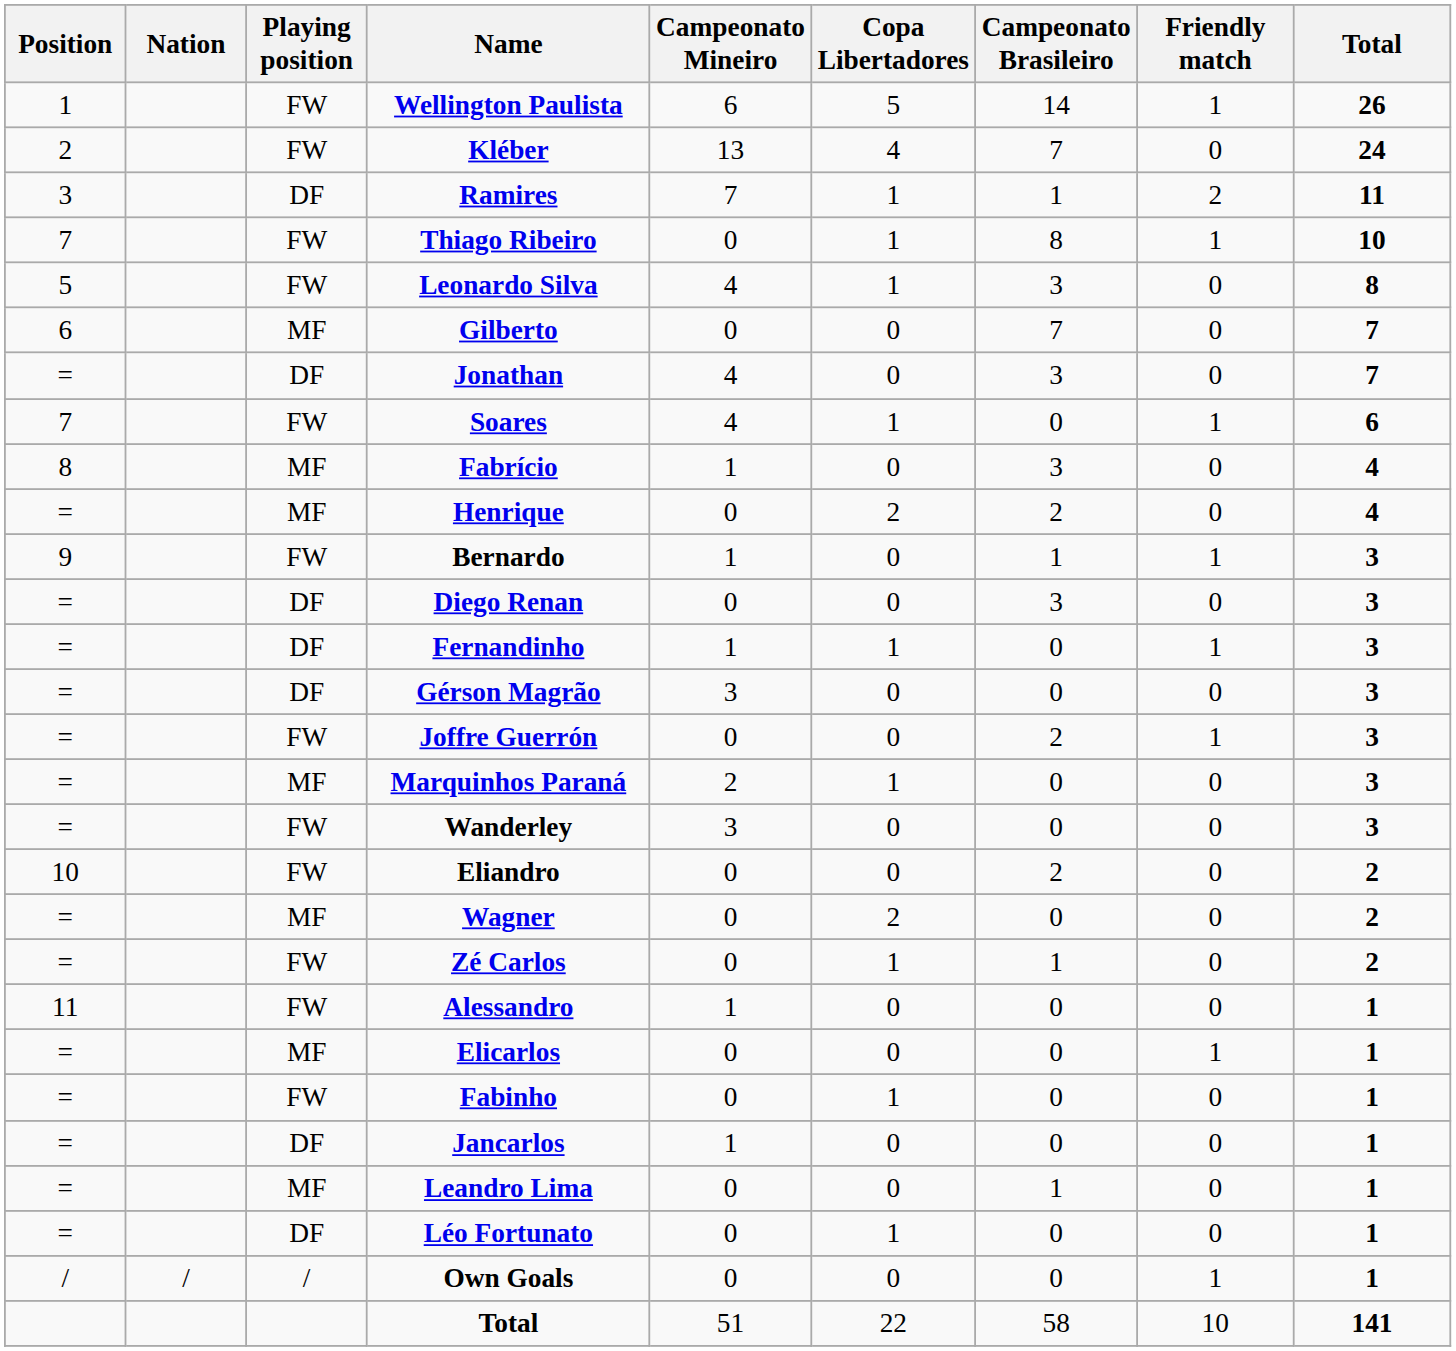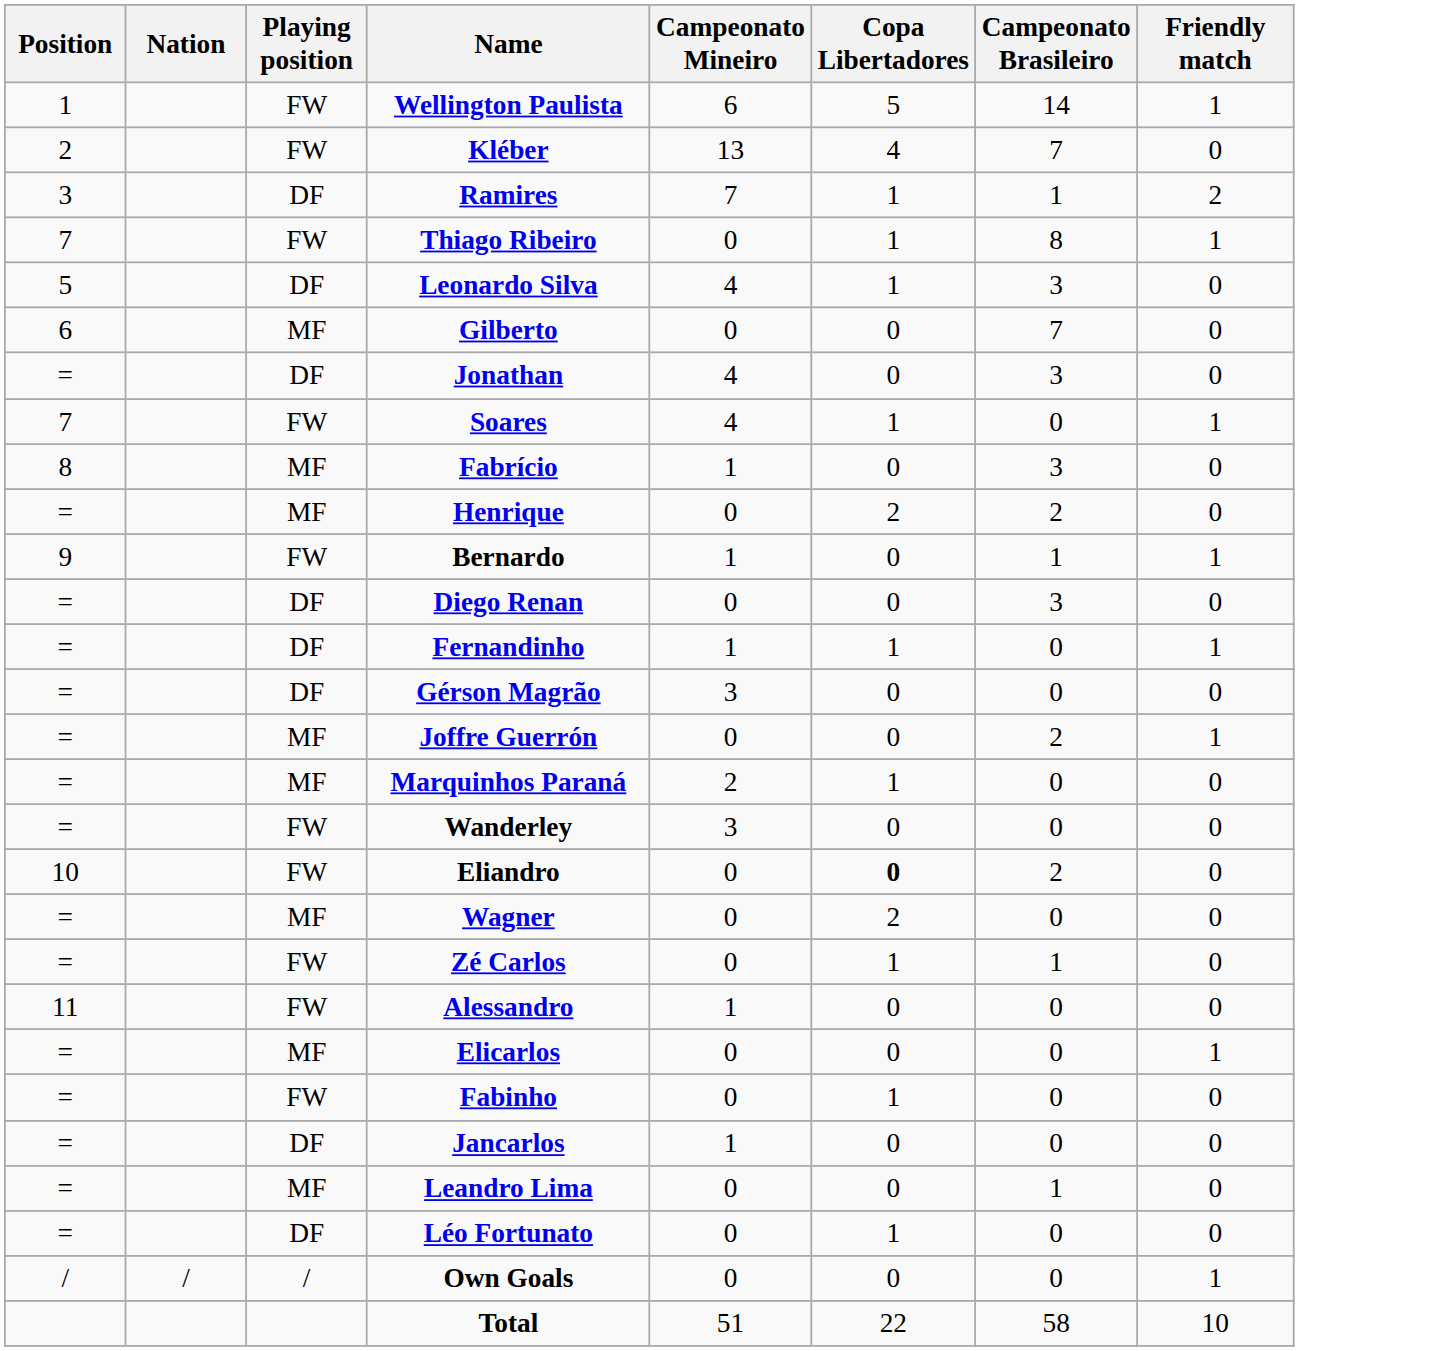- column: Total | 26 | 24 | 11 | 10 | 8 | 7 | 7 | 6 | 4 | 4 | 3 | 3 | 3 | 3 | 3 | 3 | 3 | 2 | 2 | 2 | 1 | 1 | 1 | 1 | 1 | 1 | 1 | 141
Leonardo Silva | Playing position: FW -> DF
Joffre Guerrón | Playing position: FW -> MF
Eliandro | Copa Libertadores: normal -> bold
